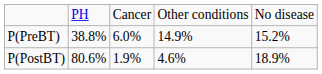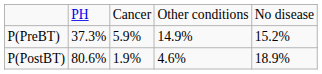P(PreBT) | column 2: 38.8% -> 37.3%
P(PreBT) | column 3: 6.0% -> 5.9%
